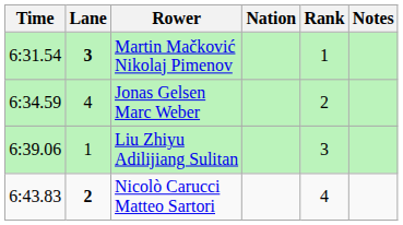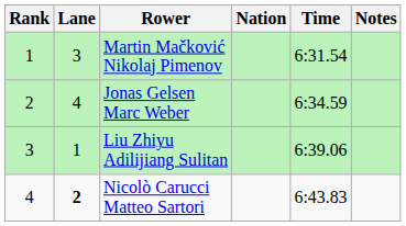columns swapped: Rank <-> Time
Martin Mačković Nikolaj Pimenov | Lane: bold -> normal
